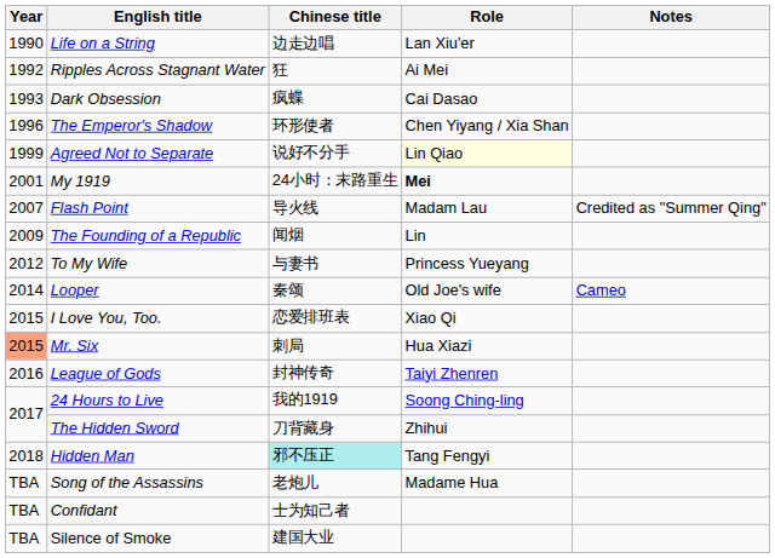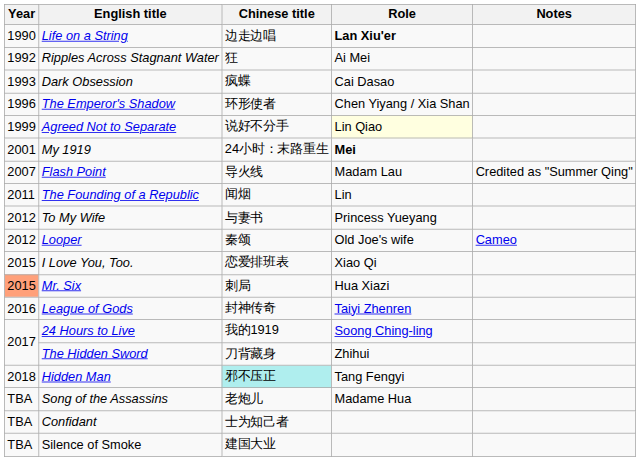Life on a String | Role: normal -> bold
The Founding of a Republic | Year: 2009 -> 2011
Looper | Year: 2014 -> 2012
